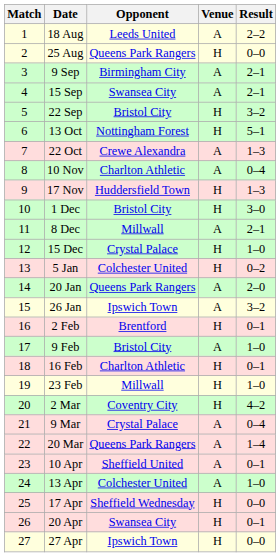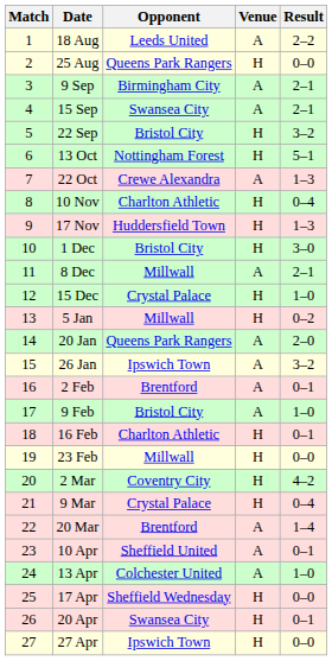10 Nov | Venue: A -> H
5 Jan | Opponent: Colchester United -> Millwall
2 Feb | Venue: H -> A
23 Feb | Result: 1–0 -> 0–0
9 Mar | Venue: A -> H
20 Mar | Opponent: Queens Park Rangers -> Brentford
